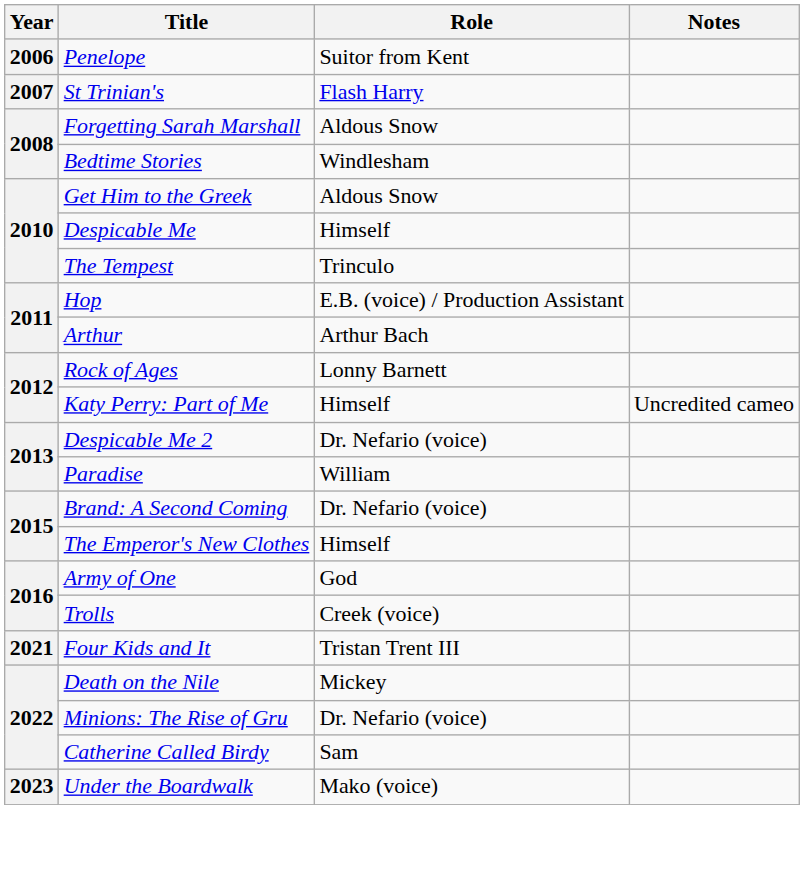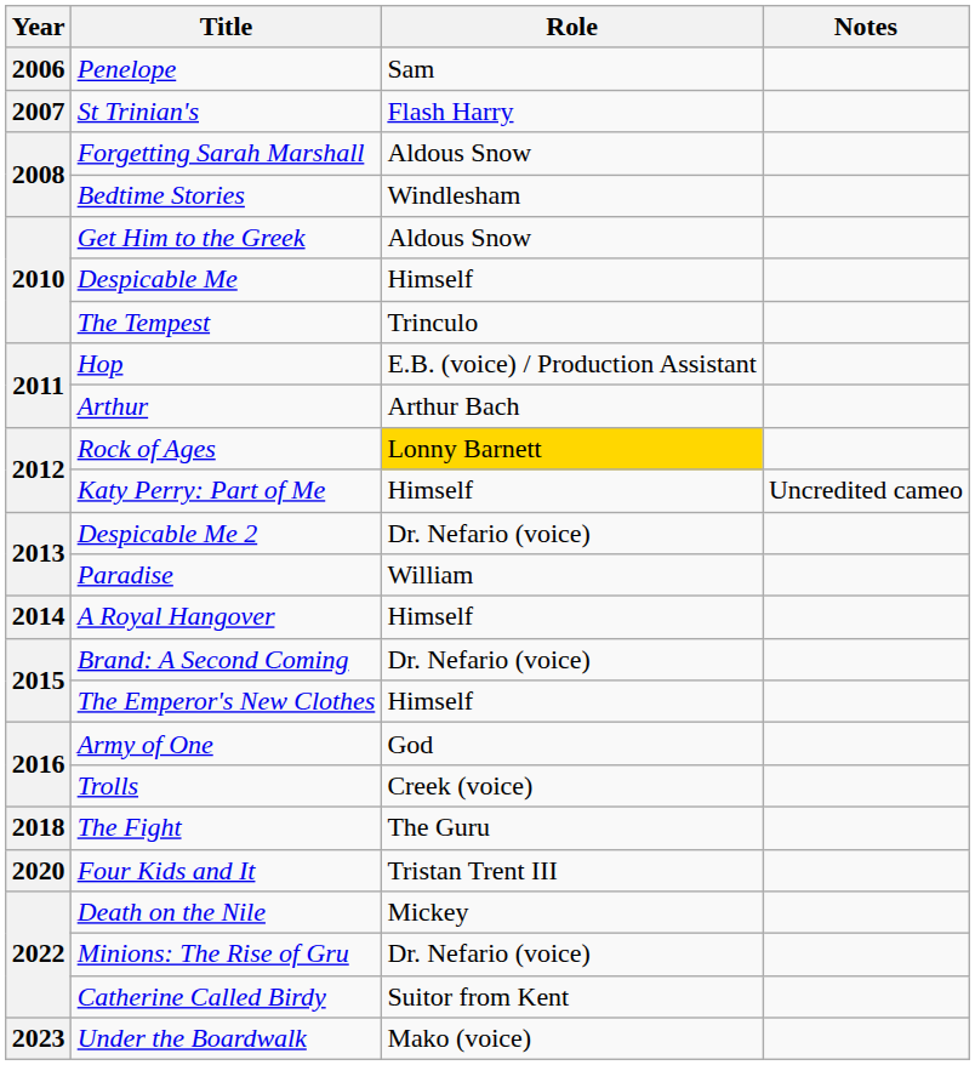Penelope | Role: Suitor from Kent -> Sam
Rock of Ages | Role: no background -> gold background
+ row: 2014 | A Royal Hangover | Himself
+ row: 2018 | The Fight | The Guru
Four Kids and It | Year: 2021 -> 2020
Catherine Called Birdy | Role: Sam -> Suitor from Kent
